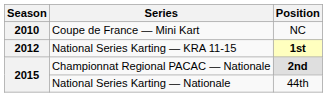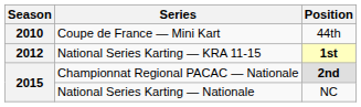Coupe de France — Mini Kart | Position: NC -> 44th
National Series Karting — Nationale | Position: 44th -> NC
